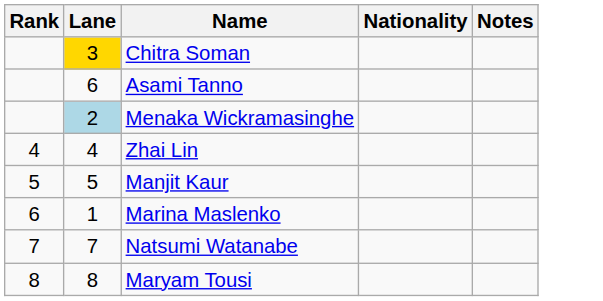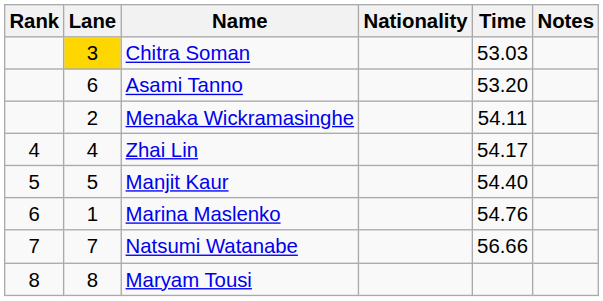+ column: Time | 53.03 | 53.20 | 54.11 | 54.17 | 54.40 | 54.76 | 56.66
Menaka Wickramasinghe | Lane: lightblue background -> no background
